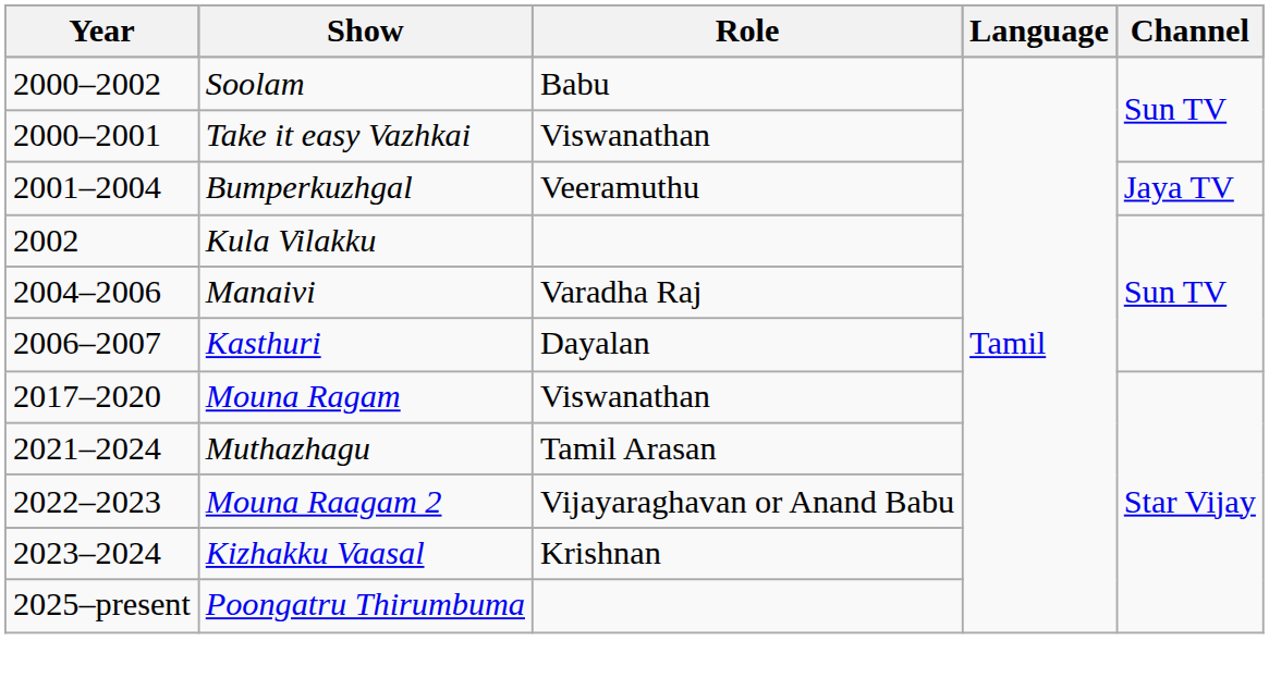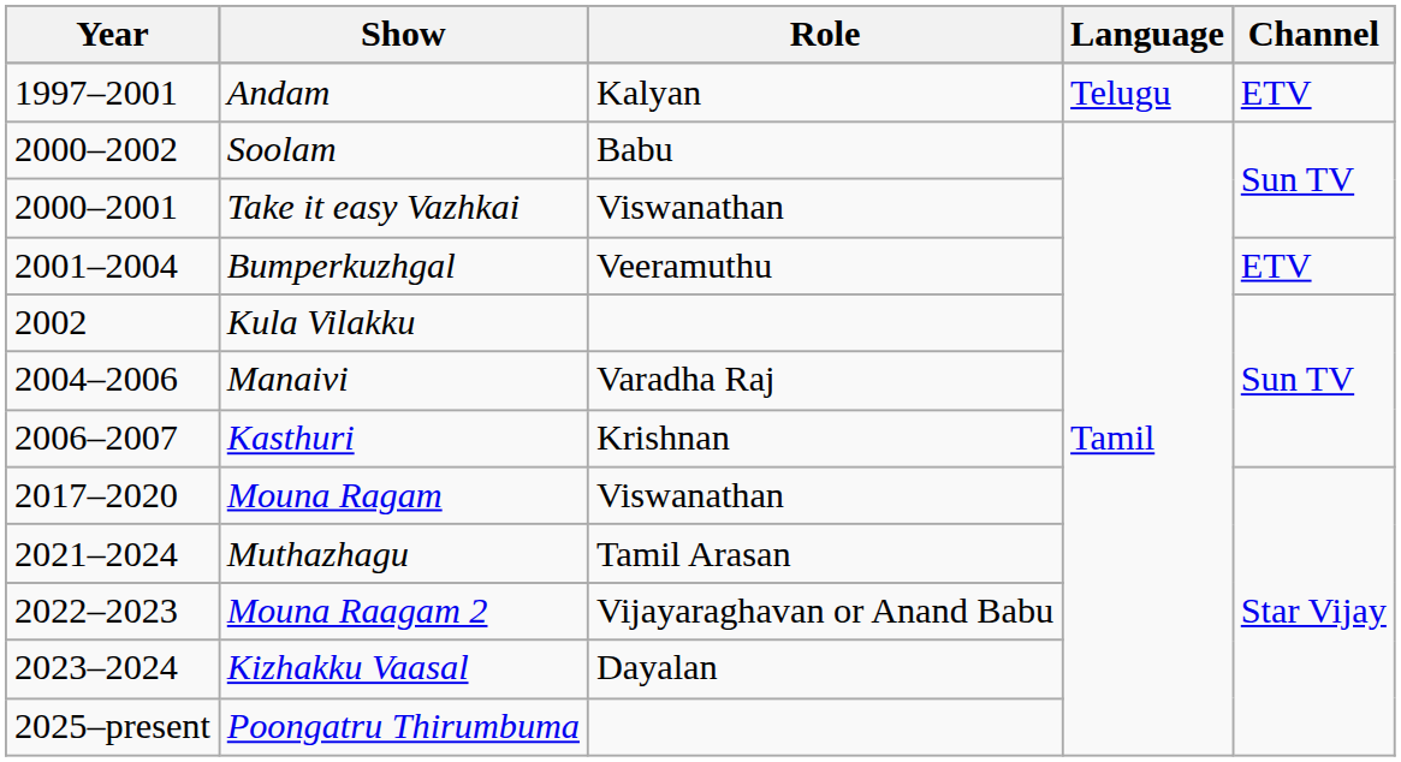+ row: 1997–2001 | Andam | Kalyan | Telugu | ETV
Bumperkuzhgal | Channel: Jaya TV -> ETV
Kasthuri | Role: Dayalan -> Krishnan
Kizhakku Vaasal | Role: Krishnan -> Dayalan
